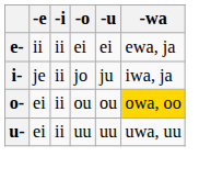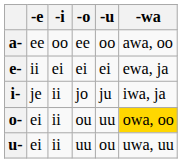+ row: a- | ee | oo | ee | oo | awa, oo
e- | -i: ii -> ei
o- | -u: ou -> uu
u- | -u: uu -> ou
